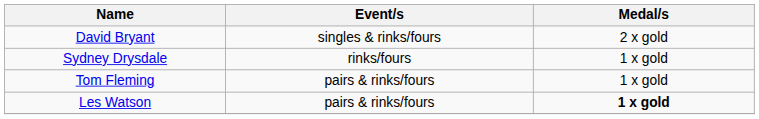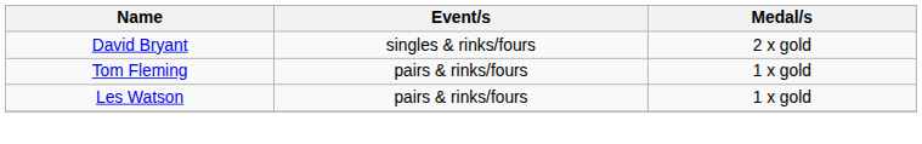- row: Sydney Drysdale | rinks/fours | 1 x gold
Les Watson | Medal/s: bold -> normal
